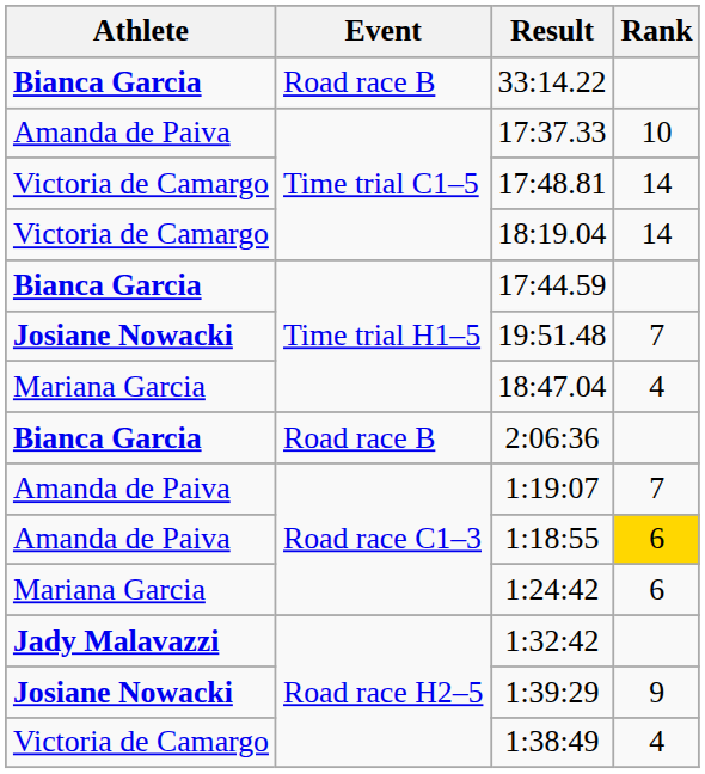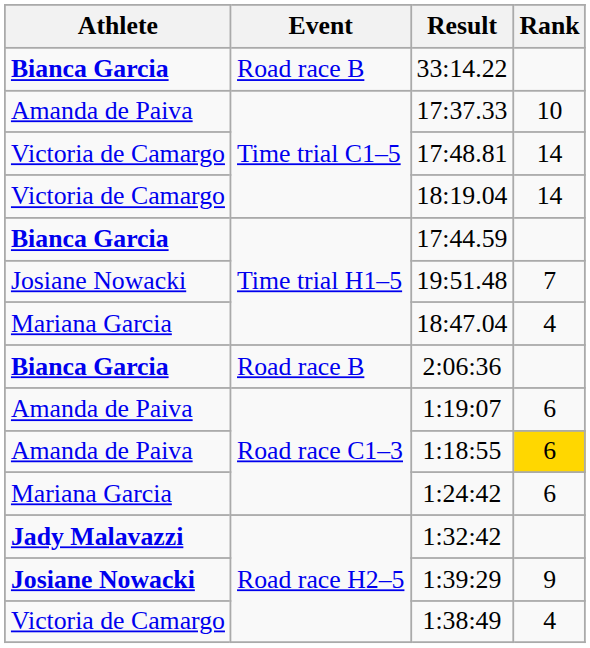19:51.48 | Athlete: bold -> normal
1:19:07 | Rank: 7 -> 6
